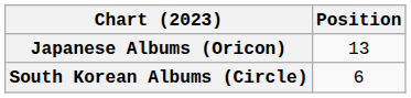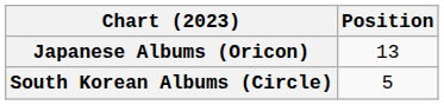South Korean Albums (Circle) | Position: 6 -> 5
